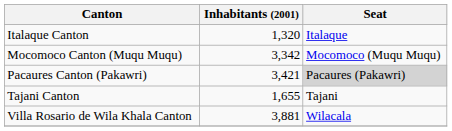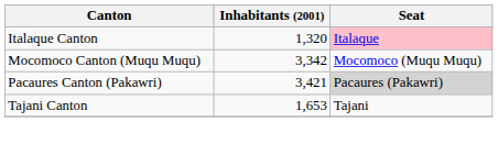Italaque Canton | Seat: no background -> pink background
Tajani Canton | Inhabitants (2001): 1,655 -> 1,653
- row: Villa Rosario de Wila Khala Canton | 3,881 | Wilacala
